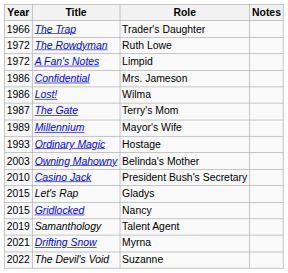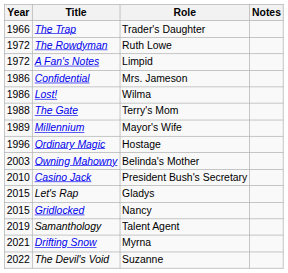The Gate | Year: 1987 -> 1988
Ordinary Magic | Year: 1993 -> 1996
